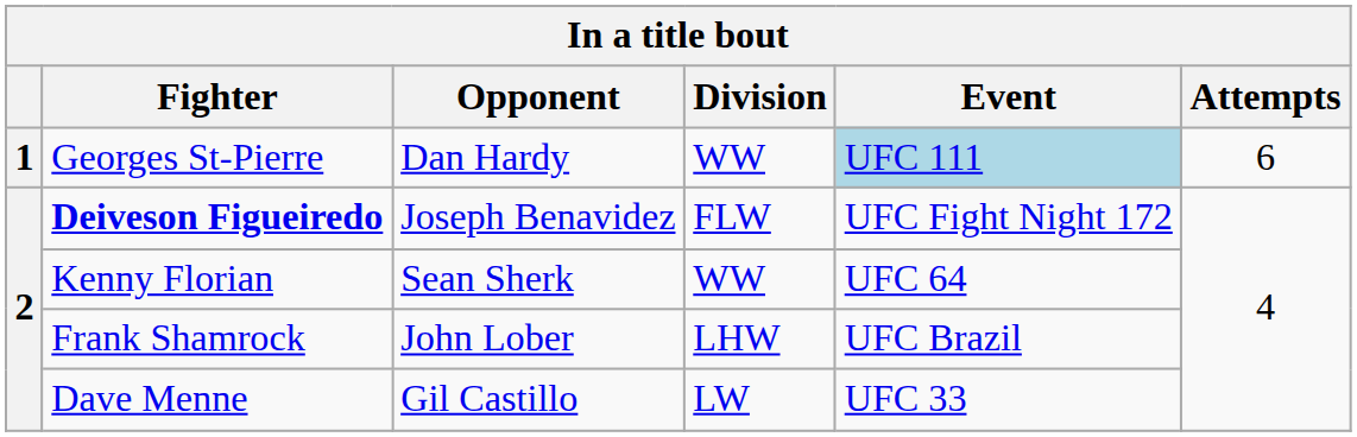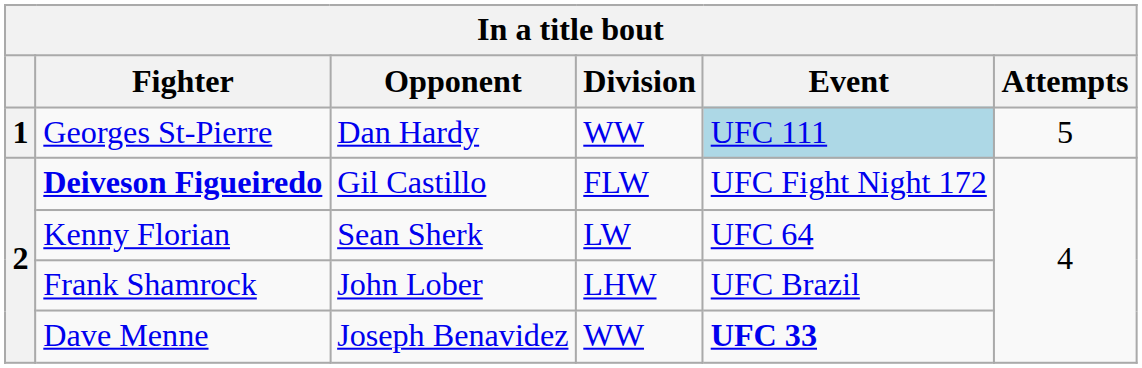Georges St-Pierre | Attempts: 6 -> 5
Deiveson Figueiredo | Opponent: Joseph Benavidez -> Gil Castillo
Kenny Florian | Division: WW -> LW
Dave Menne | Opponent: Gil Castillo -> Joseph Benavidez
Dave Menne | Division: LW -> WW
Dave Menne | Event: normal -> bold
